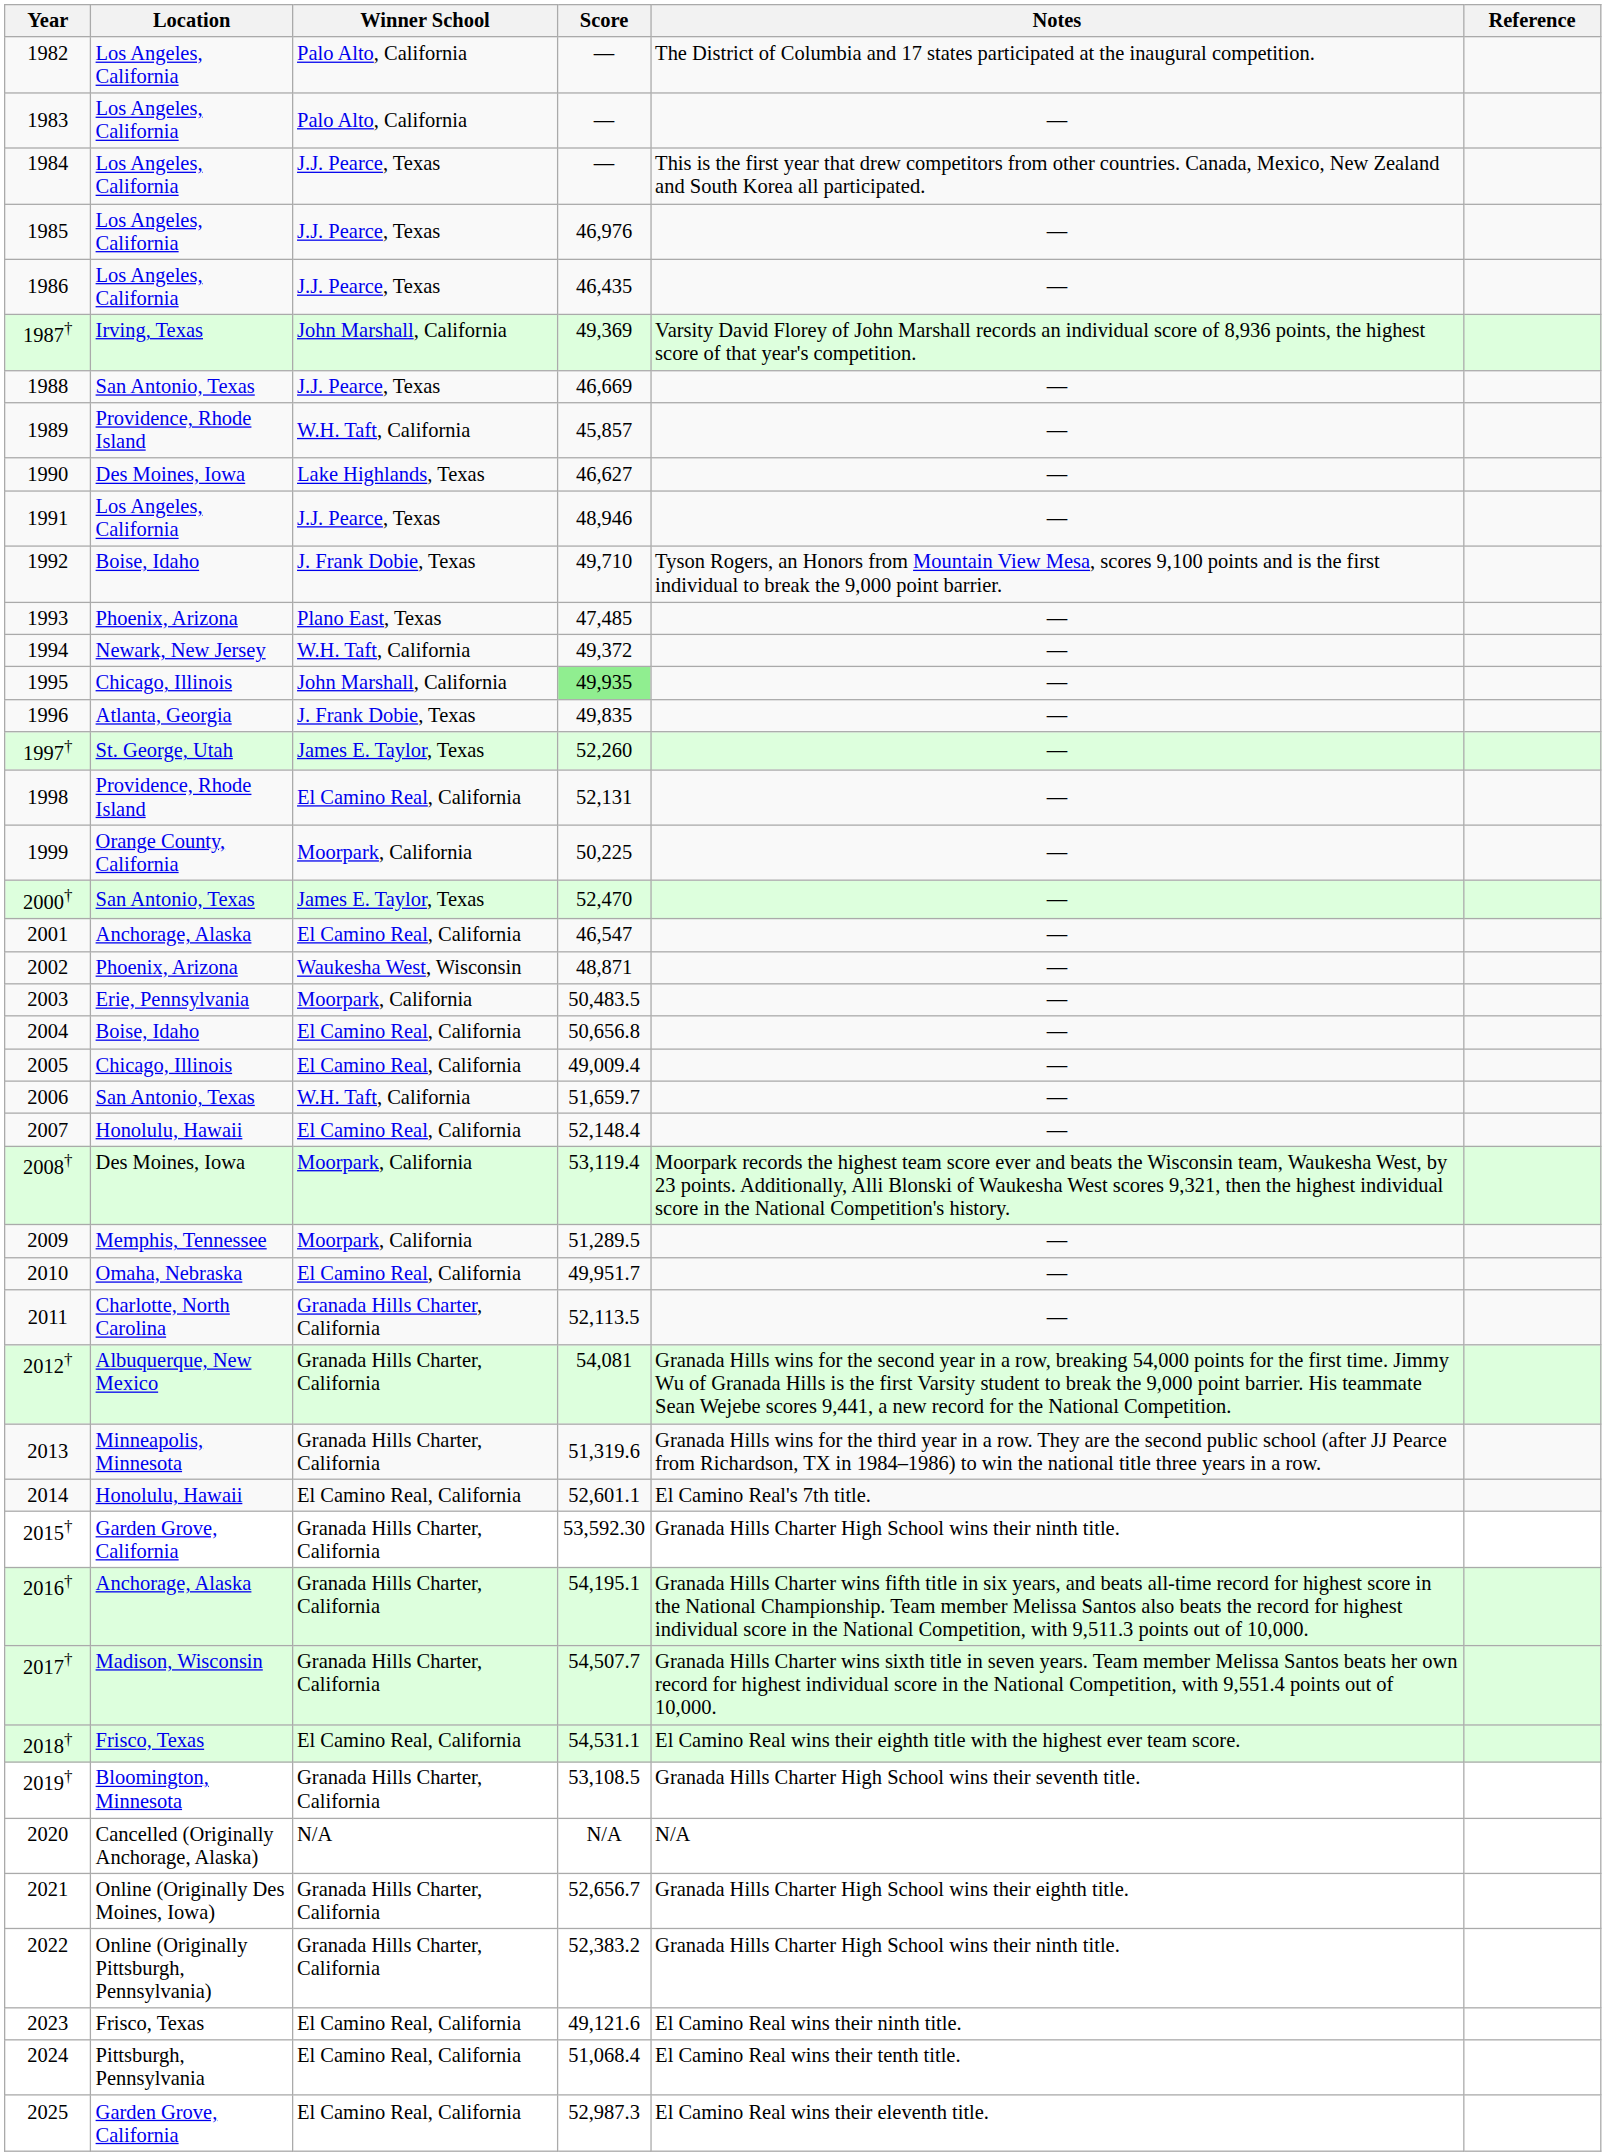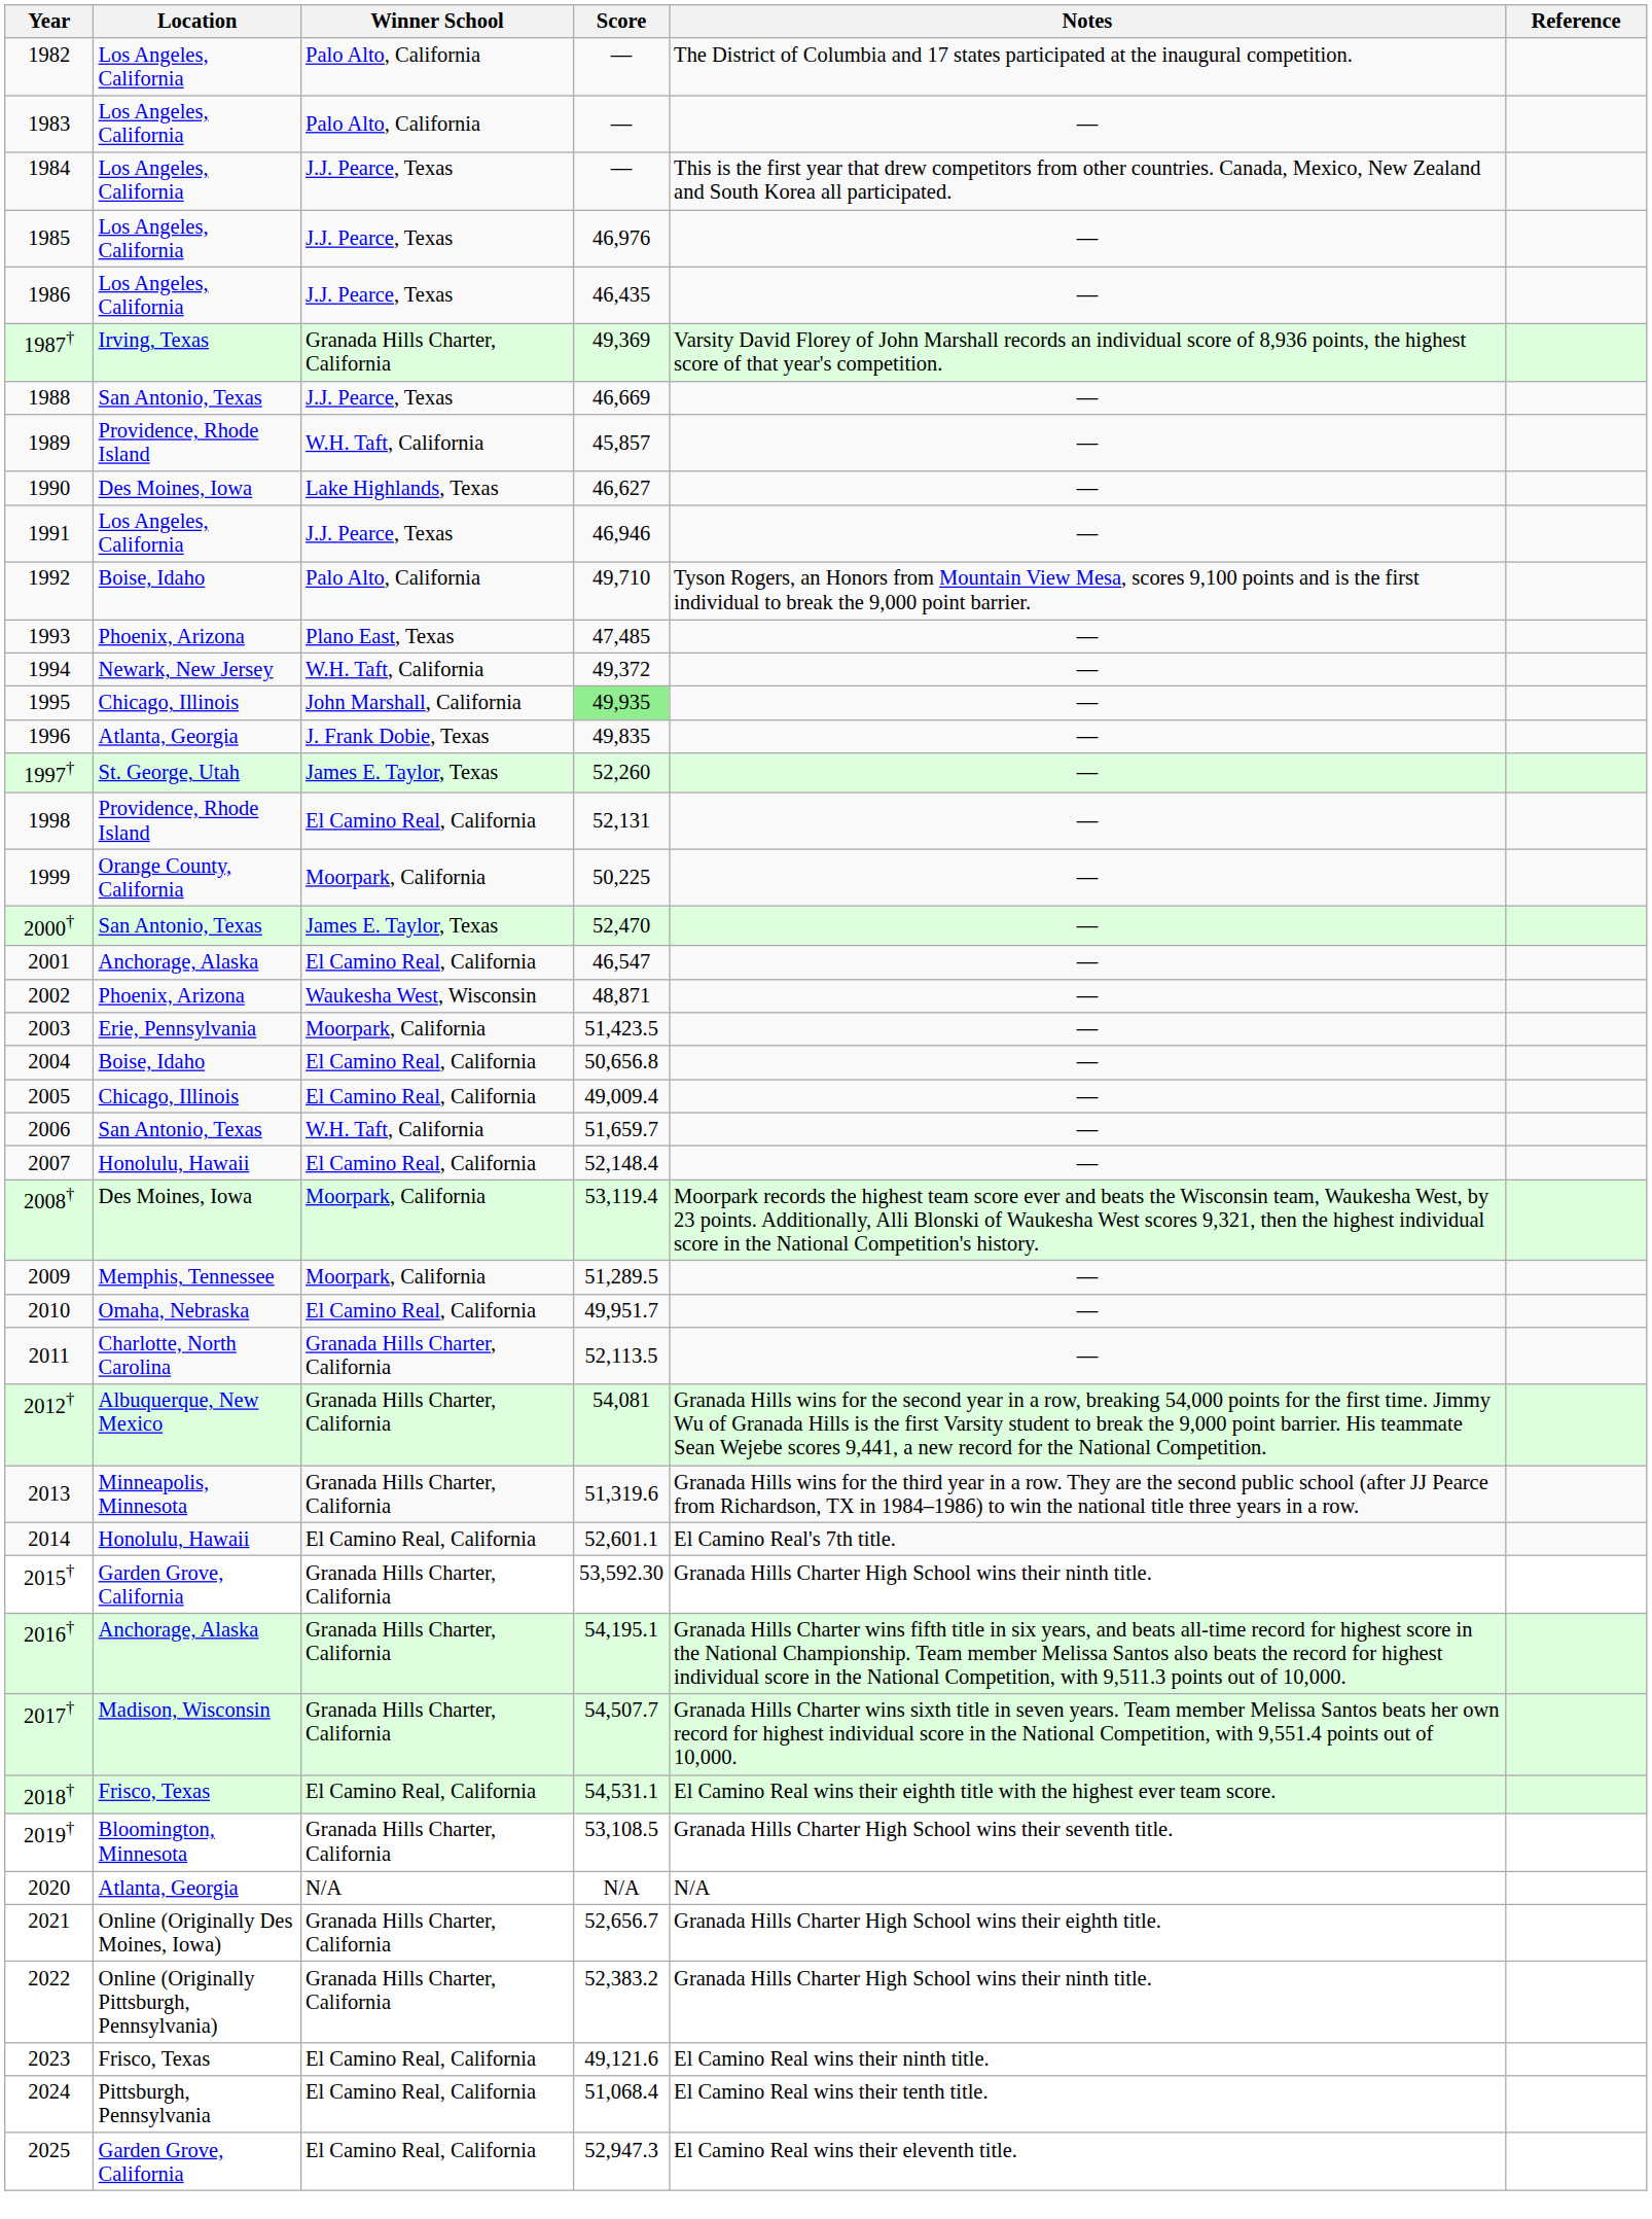1987† | Winner School: John Marshall, California -> Granada Hills Charter, California
1991 | Score: 48,946 -> 46,946
1992 | Winner School: J. Frank Dobie, Texas -> Palo Alto, California
2003 | Score: 50,483.5 -> 51,423.5
2020 | Location: Cancelled (Originally Anchorage, Alaska) -> Atlanta, Georgia
2025 | Score: 52,987.3 -> 52,947.3
